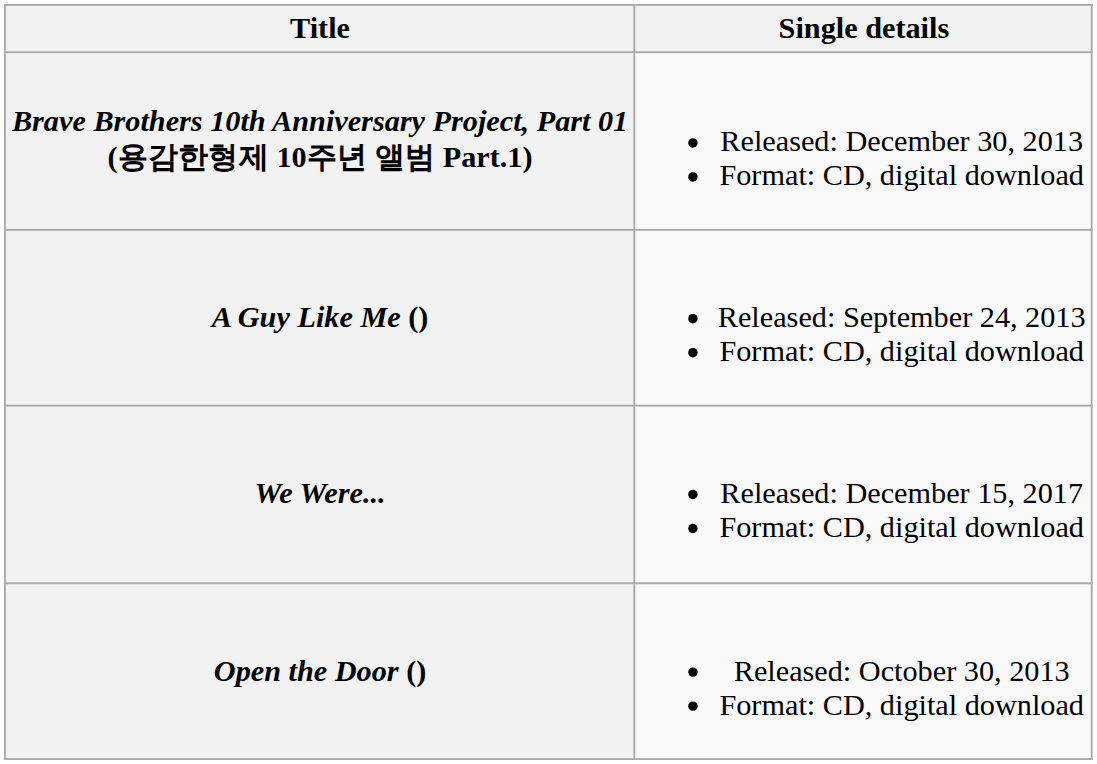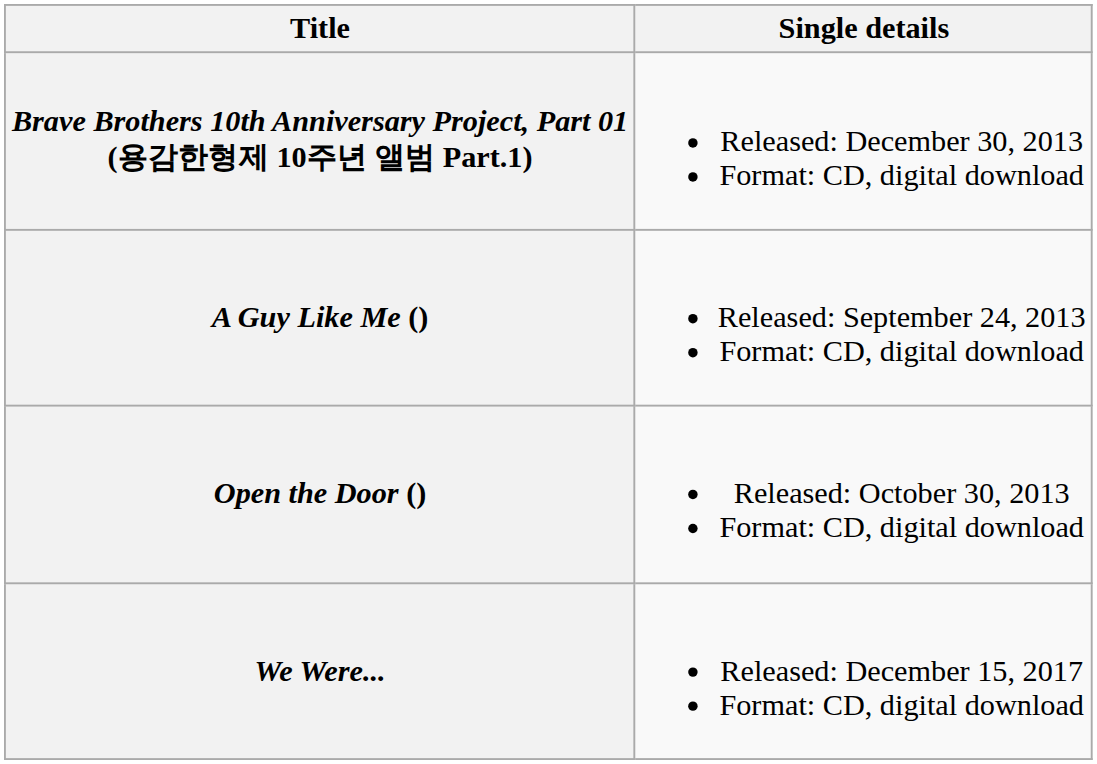rows swapped: Open the Door () <-> We Were...
